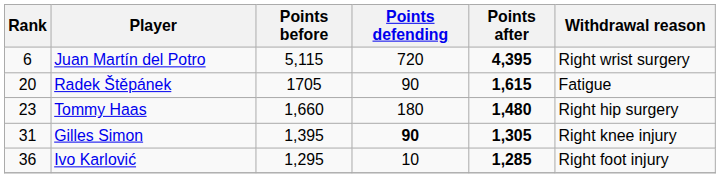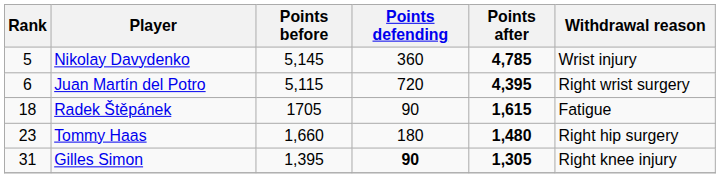+ row: 5 | Nikolay Davydenko | 5,145 | 360 | 4,785 | Wrist injury
Radek Štěpánek | Rank: 20 -> 18
- row: 36 | Ivo Karlović | 1,295 | 10 | 1,285 | Right foot injury
